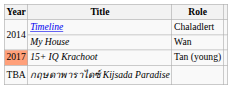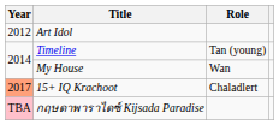+ row: 2012 | Art Idol
Timeline | Role: Chaladlert -> Tan (young)
15+ IQ Krachoot | Role: Tan (young) -> Chaladlert
กฤษดาพาราไดซ์ Kijsada Paradise | Year: no background -> pink background
